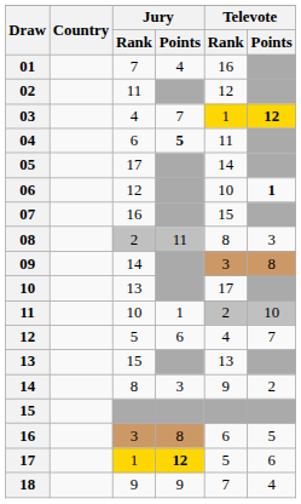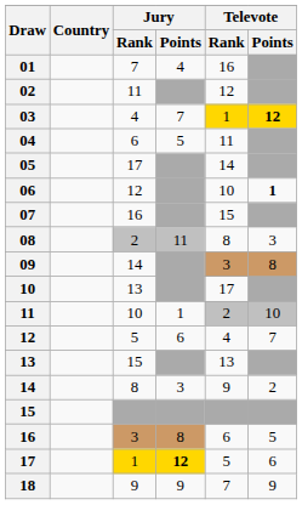04 | Jury / Points: bold -> normal
18 | Televote / Points: 4 -> 9
